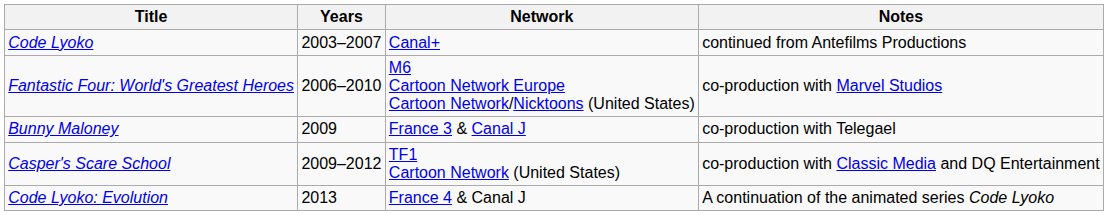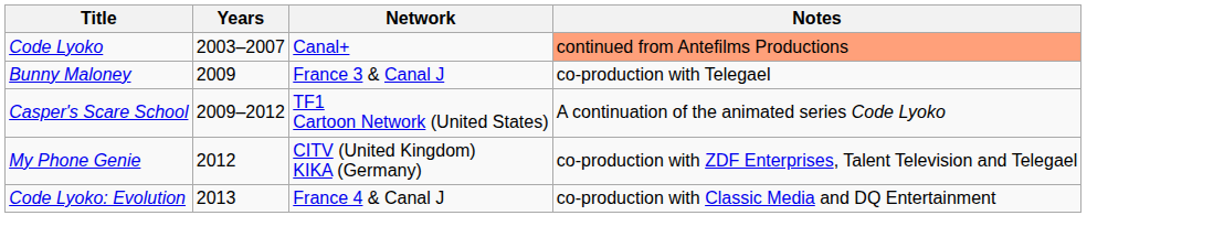Code Lyoko | Notes: no background -> lightsalmon background
- row: Fantastic Four: World's Greatest Heroes | 2006–2010 | M6 Cartoon Network Europe Cartoon Network/Nicktoons (United States) | co-production with Marvel Studios
Casper's Scare School | Notes: co-production with Classic Media and DQ Entertainment -> A continuation of the animated series Code Lyoko
+ row: My Phone Genie | 2012 | CITV (United Kingdom) KIKA (Germany) | co-production with ZDF Enterprises, Talent Television and Telegael
Code Lyoko: Evolution | Notes: A continuation of the animated series Code Lyoko -> co-production with Classic Media and DQ Entertainment
